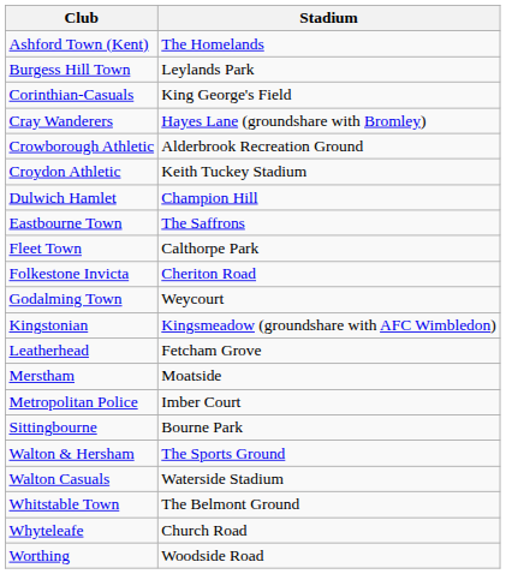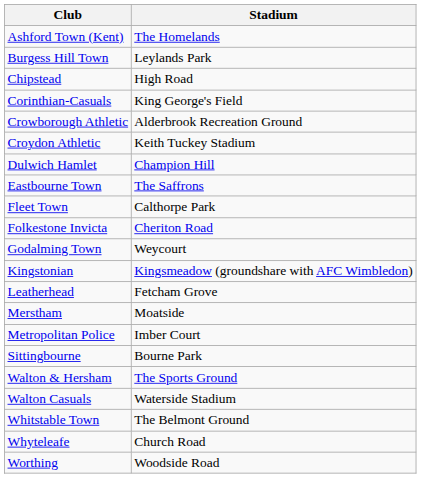+ row: Chipstead | High Road
- row: Cray Wanderers | Hayes Lane (groundshare with Bromley)
